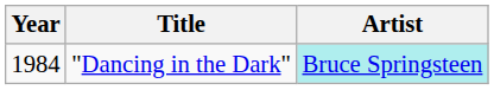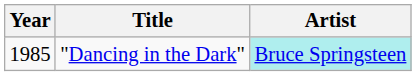"Dancing in the Dark" | Year: 1984 -> 1985
